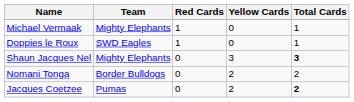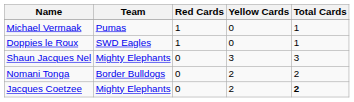Michael Vermaak | Team: Mighty Elephants -> Pumas
Shaun Jacques Nel | Total Cards: bold -> normal
Jacques Coetzee | Team: Pumas -> Mighty Elephants
